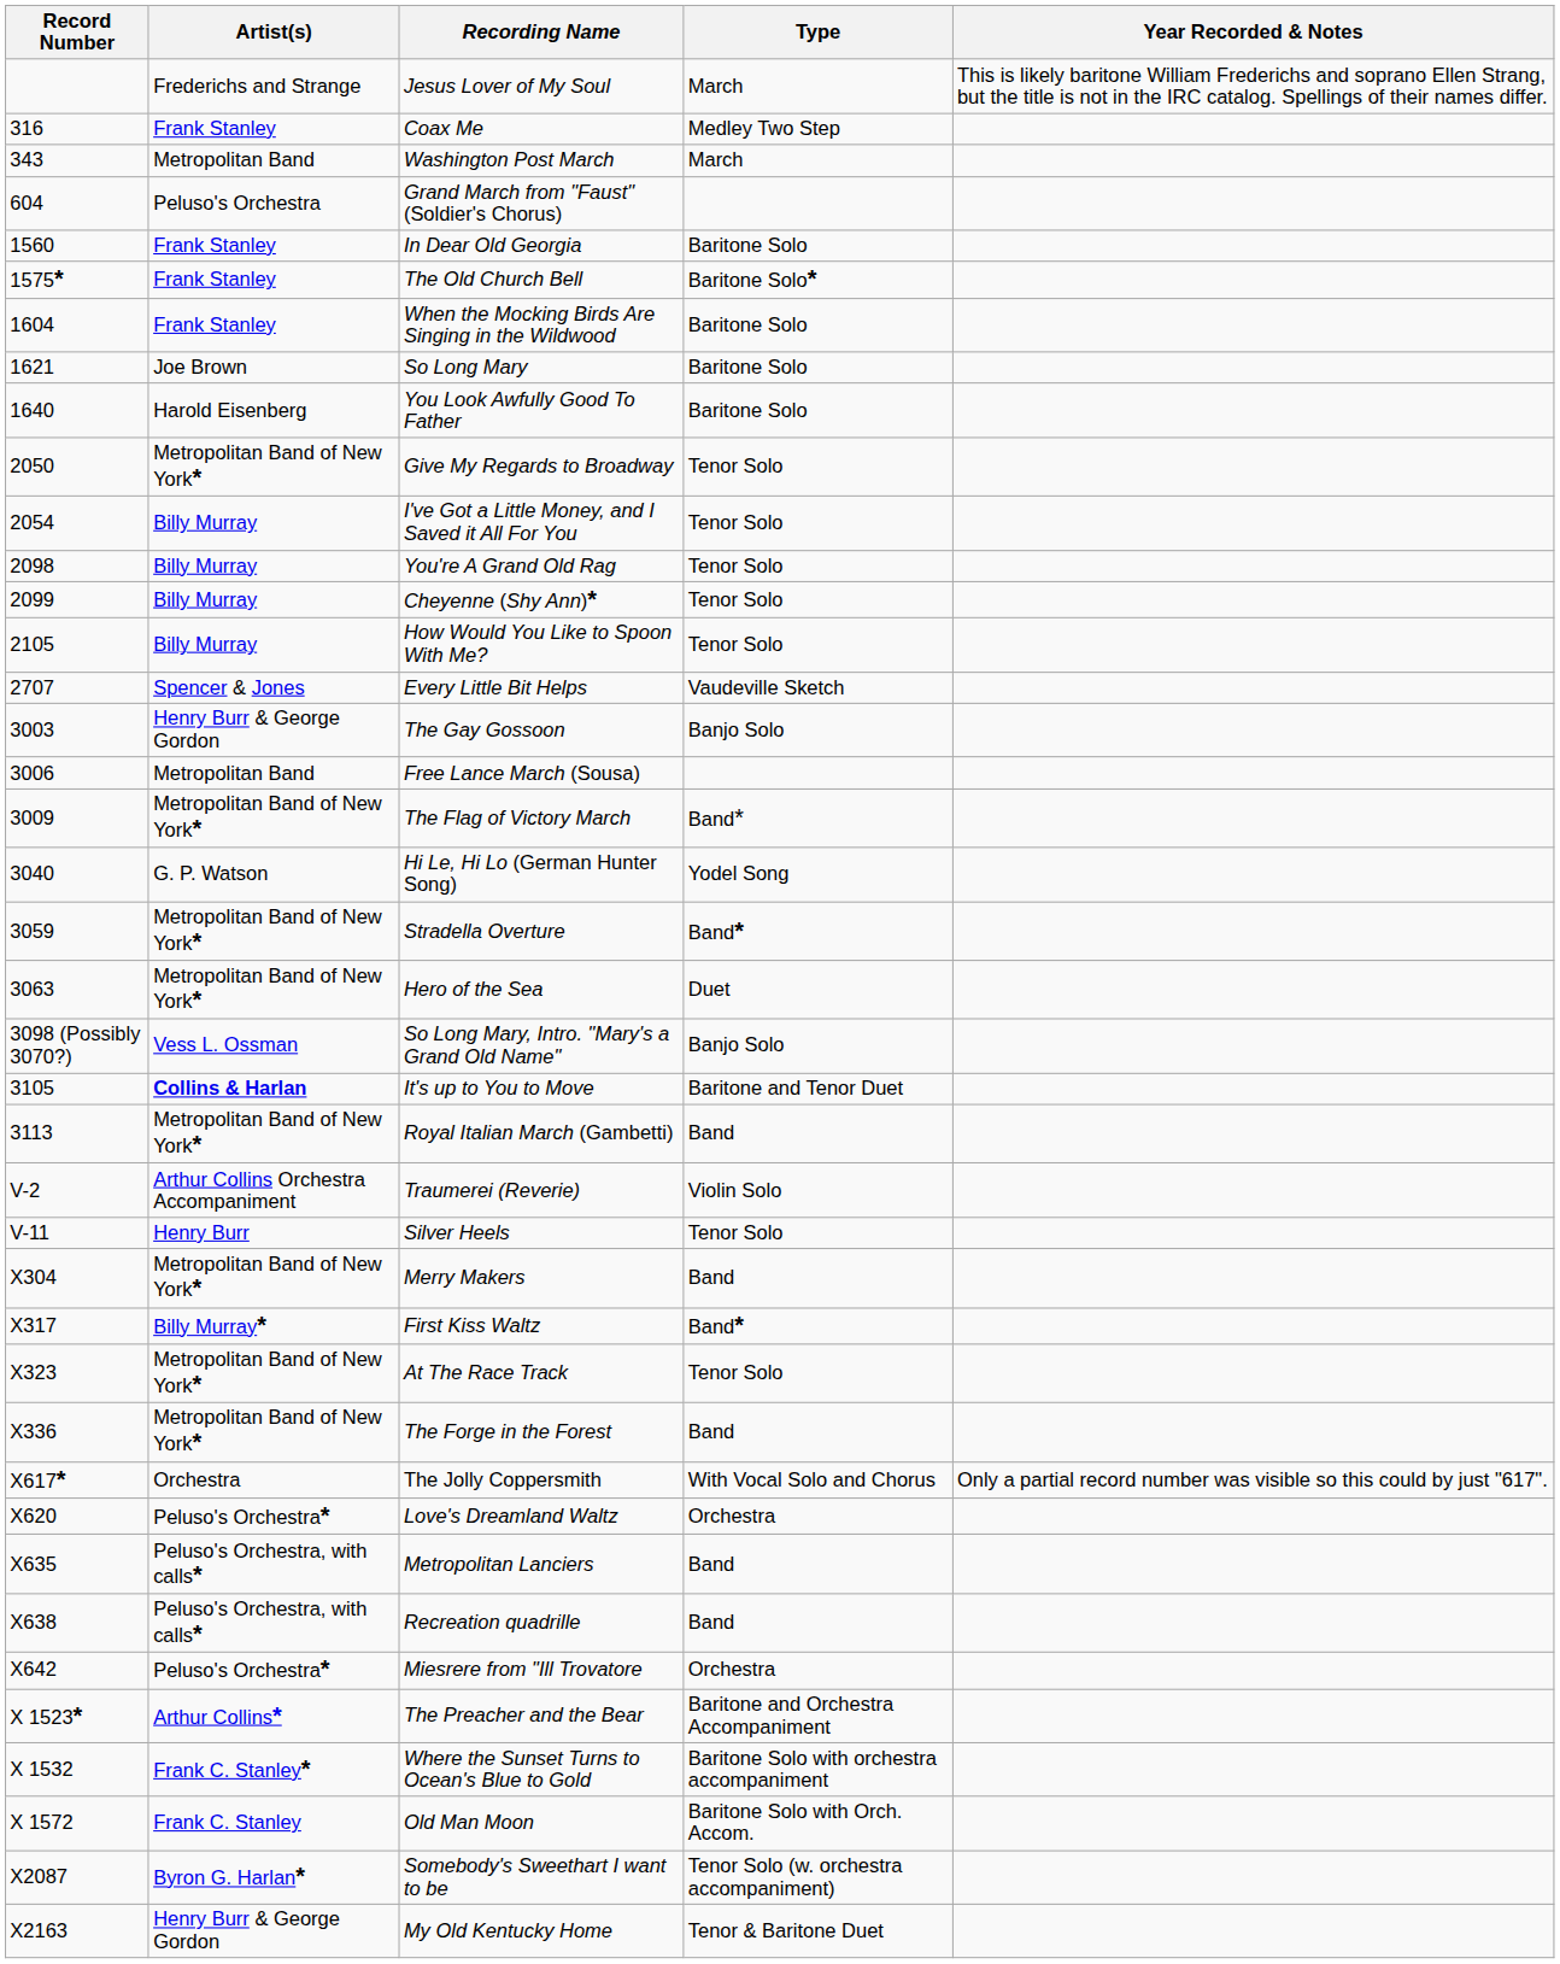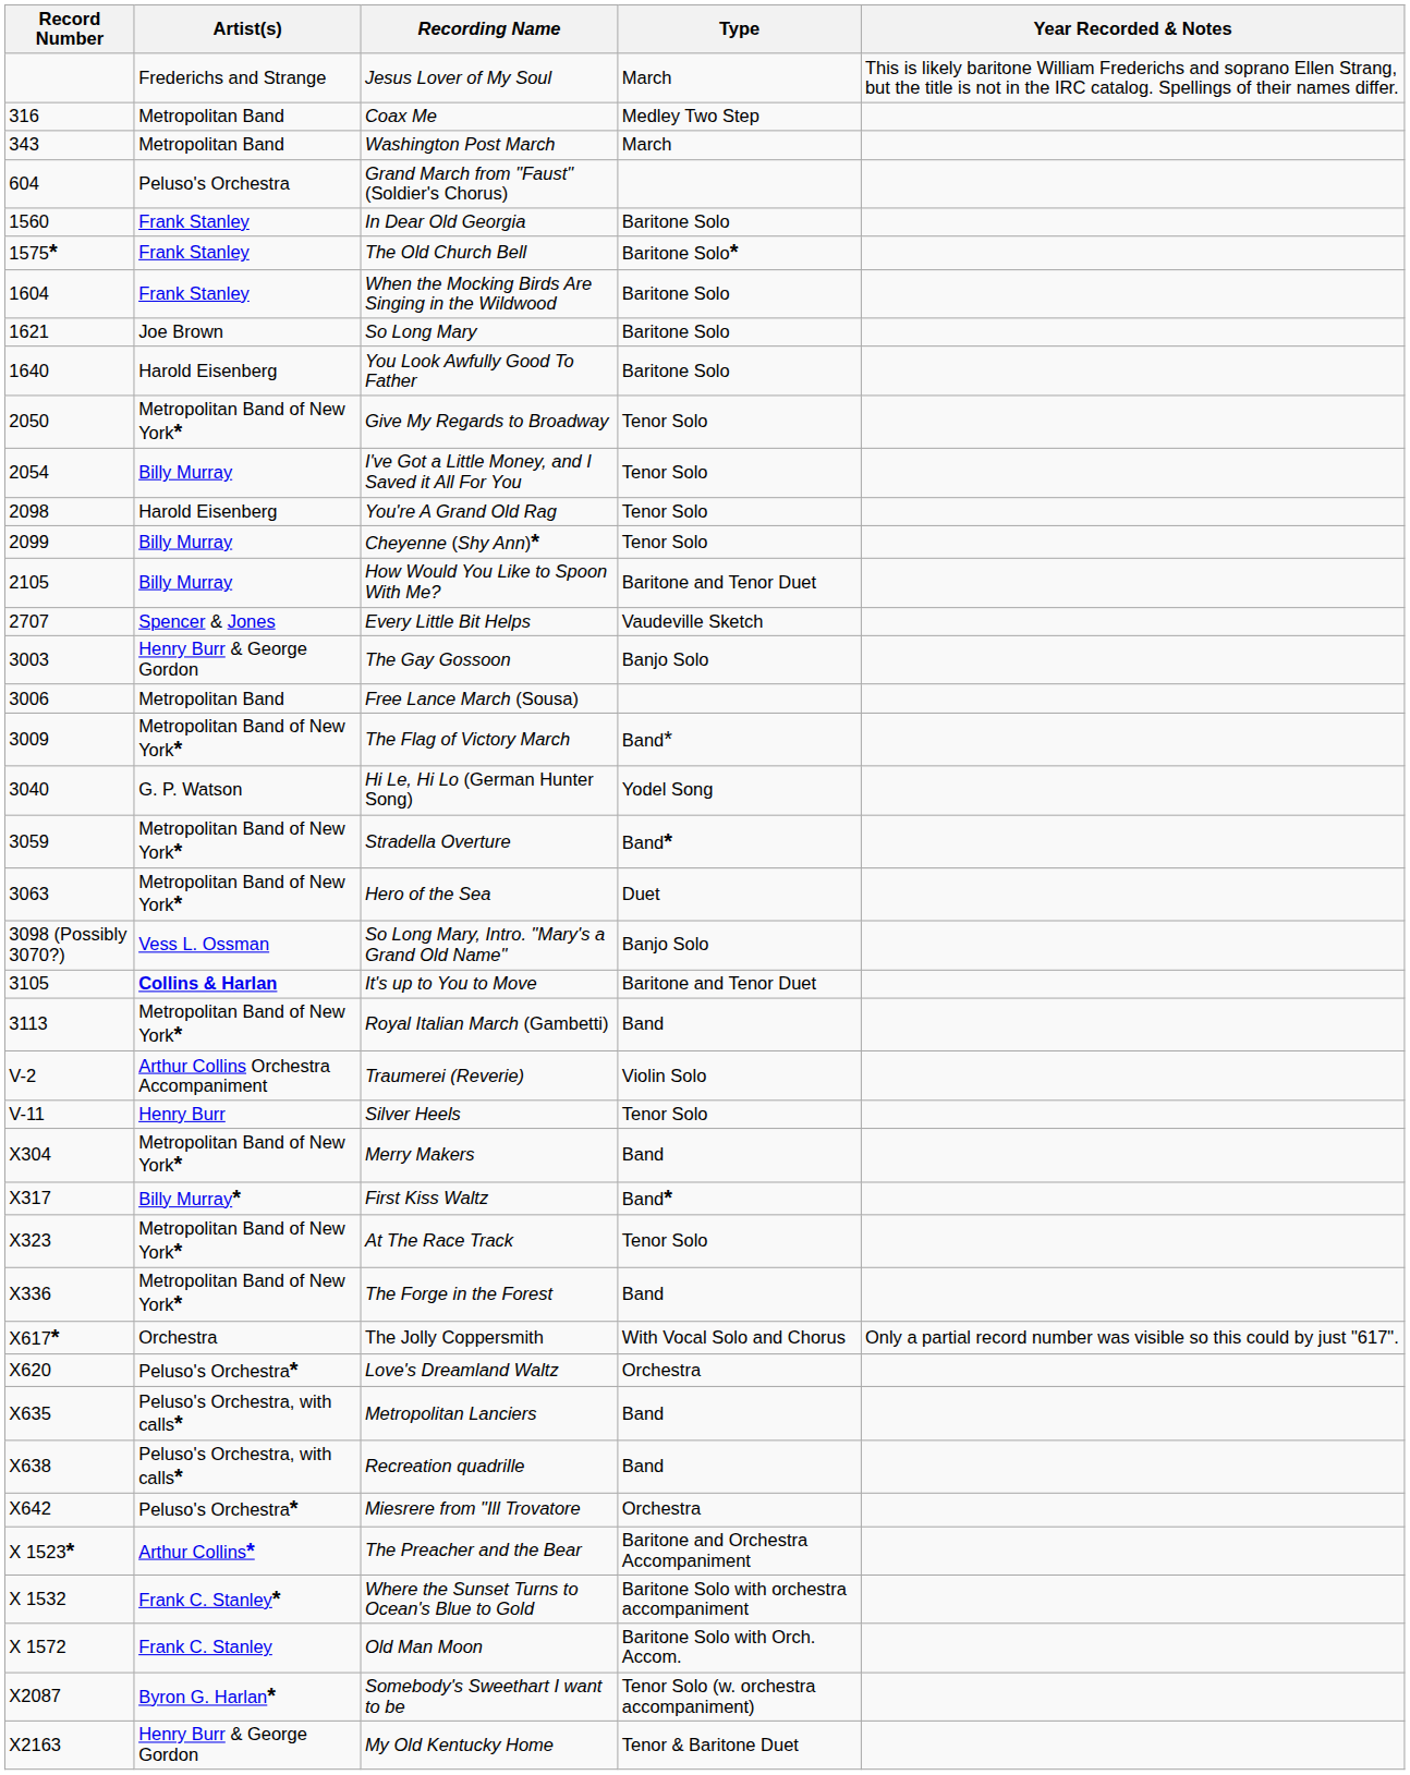Coax Me | Artist(s): Frank Stanley -> Metropolitan Band
You're A Grand Old Rag | Artist(s): Billy Murray -> Harold Eisenberg
How Would You Like to Spoon With Me? | Type: Tenor Solo -> Baritone and Tenor Duet
